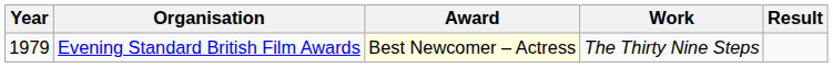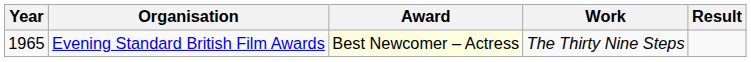Evening Standard British Film Awards | Year: 1979 -> 1965
